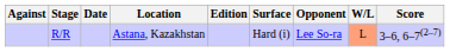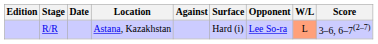columns swapped: Edition <-> Against
